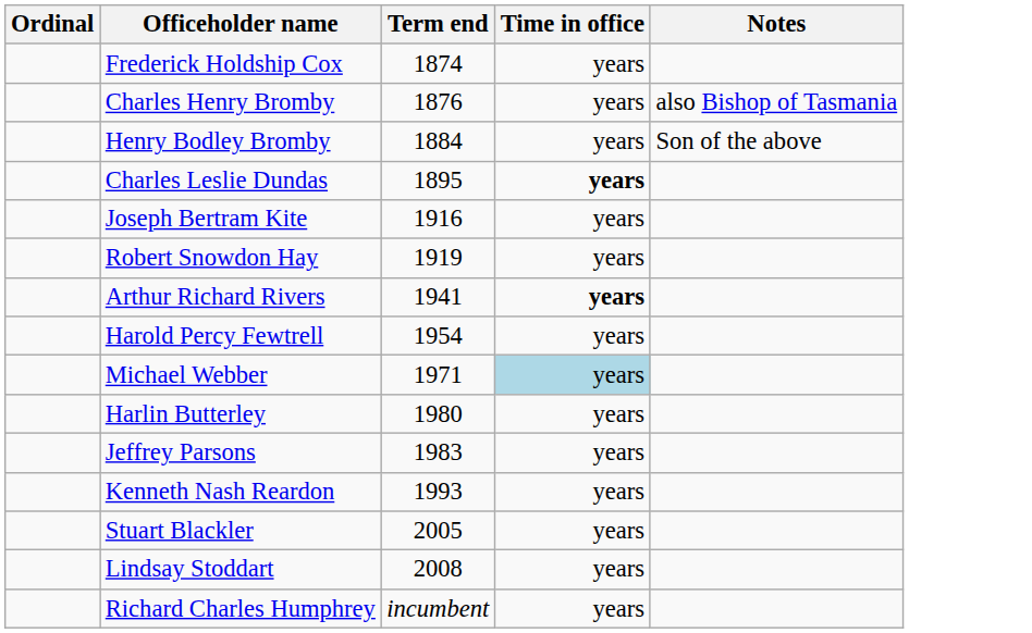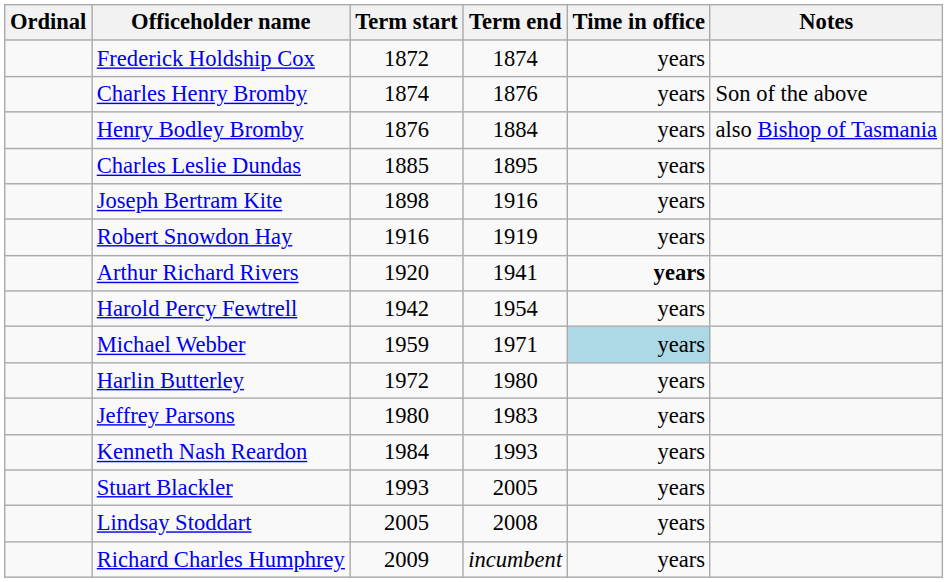+ column: Term start | 1872 | 1874 | 1876 | 1885 | 1898 | 1916 | 1920 | 1942 | 1959 | 1972 | 1980 | 1984 | 1993 | 2005 | 2009
Charles Henry Bromby | Notes: also Bishop of Tasmania -> Son of the above
Henry Bodley Bromby | Notes: Son of the above -> also Bishop of Tasmania
Charles Leslie Dundas | Time in office: bold -> normal
